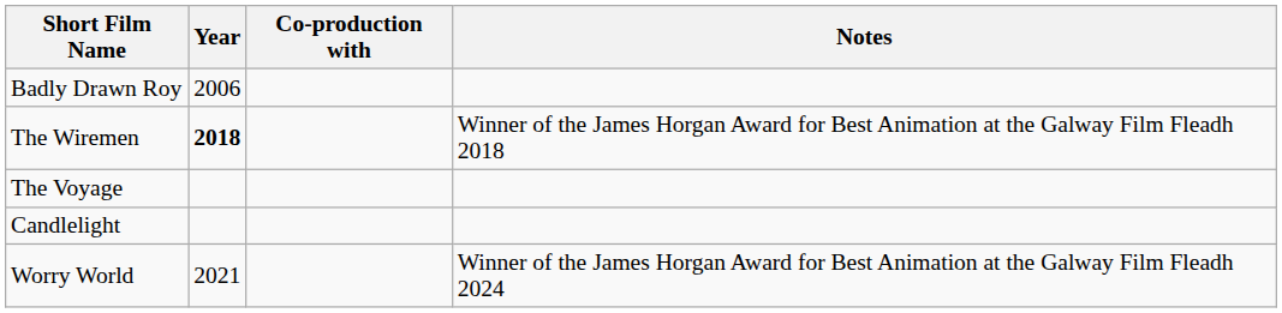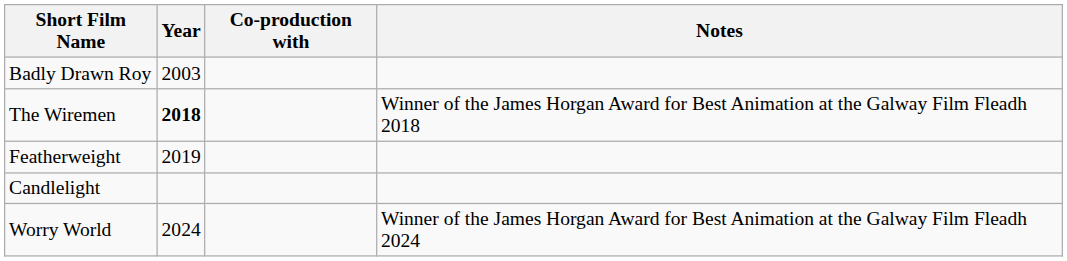Badly Drawn Roy | Year: 2006 -> 2003
+ row: Featherweight | 2019
- row: The Voyage
Worry World | Year: 2021 -> 2024
